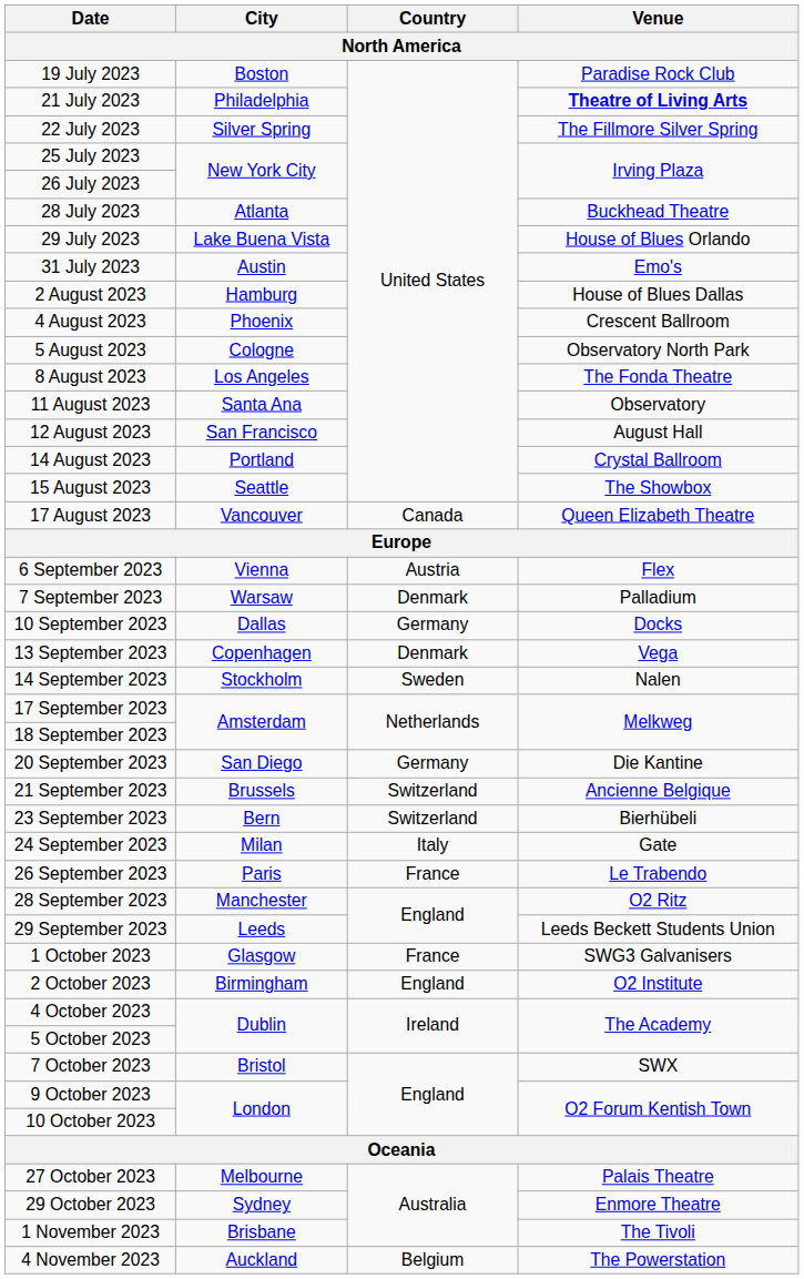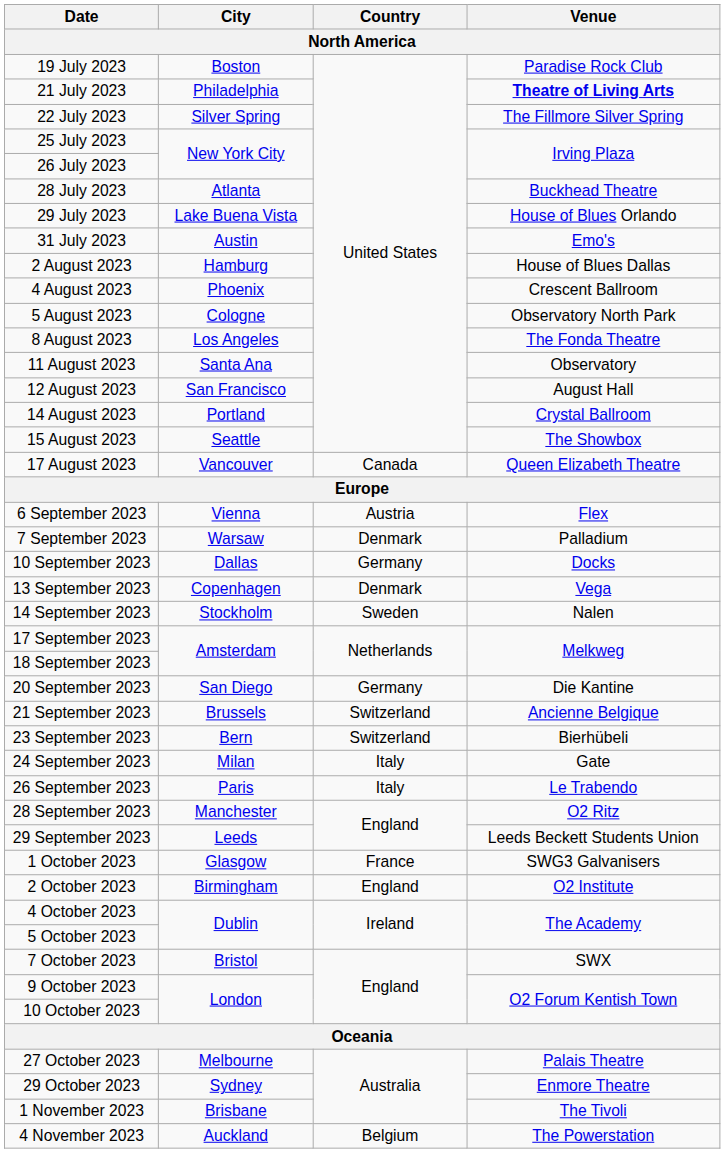26 September 2023 | Country: France -> Italy
